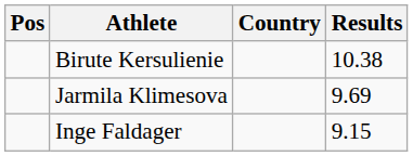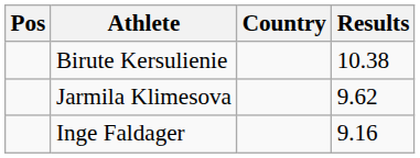Jarmila Klimesova | Results: 9.69 -> 9.62
Inge Faldager | Results: 9.15 -> 9.16
